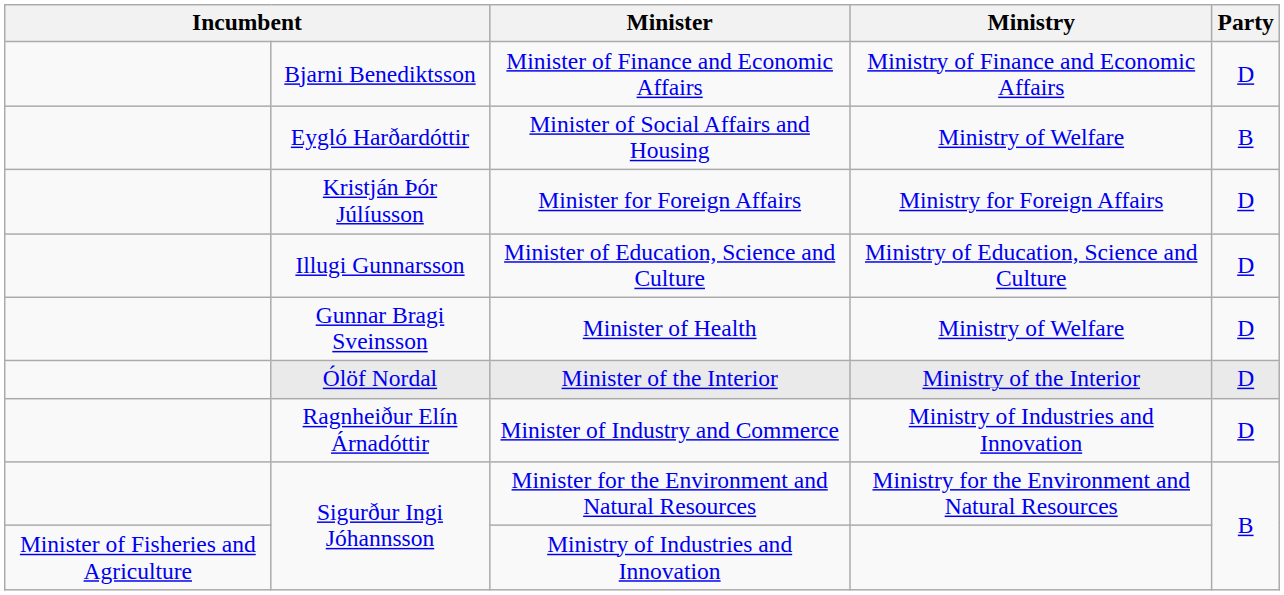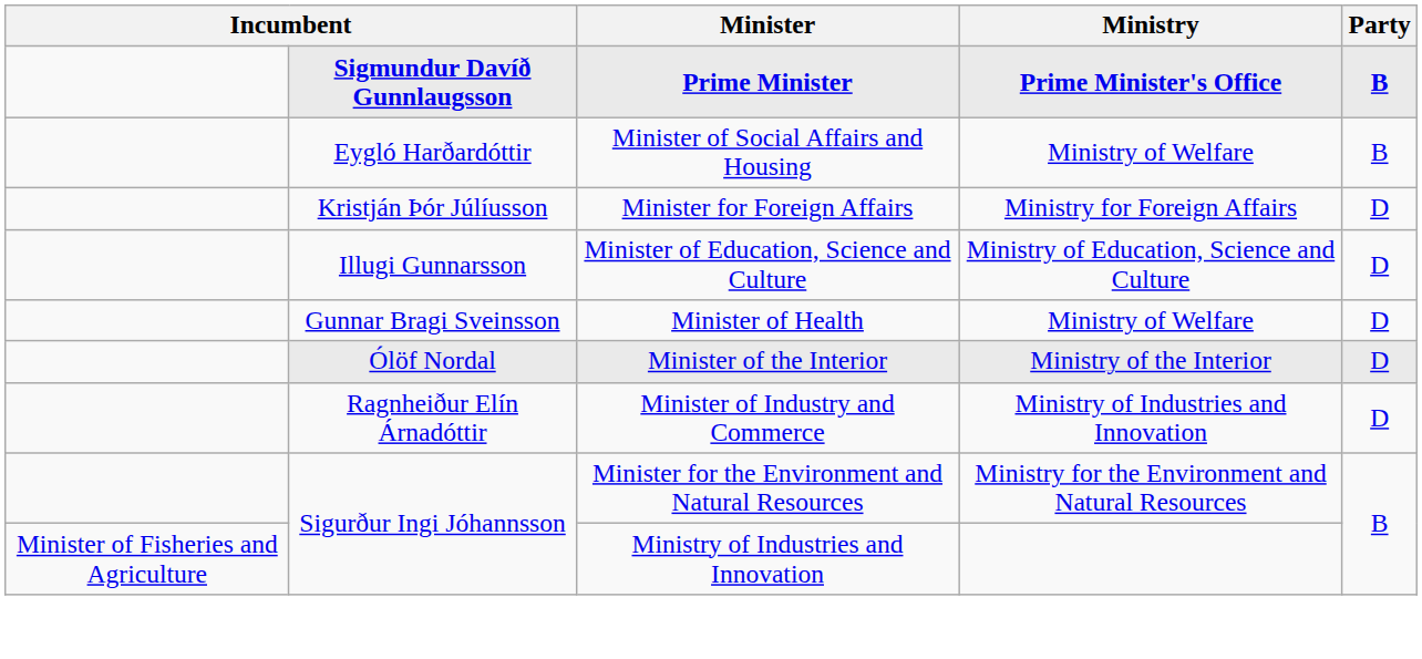+ row: Sigmundur Davíð Gunnlaugsson | Prime Minister | Prime Minister's Office | B
- row: Bjarni Benediktsson | Minister of Finance and Economic Affairs | Ministry of Finance and Economic Affairs | D
